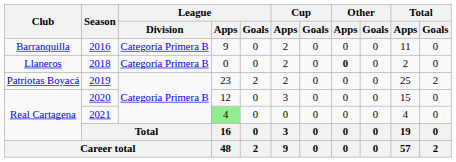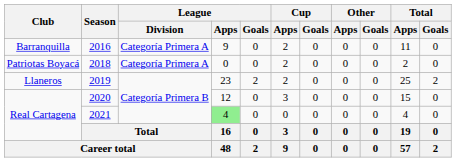2016 | League / Division: Categoría Primera B -> Categoría Primera A
2018 | Club: Llaneros -> Patriotas Boyacá
2018 | League / Division: Categoría Primera B -> Categoría Primera A
2018 | Other / Apps: bold -> normal
2019 | Club: Patriotas Boyacá -> Llaneros
